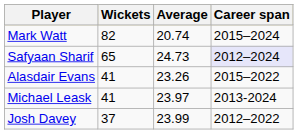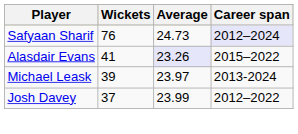- row: Mark Watt | 82 | 20.74 | 2015–2024
Safyaan Sharif | Wickets: 65 -> 76
Alasdair Evans | Average: no background -> lavender background
Michael Leask | Wickets: 41 -> 39
